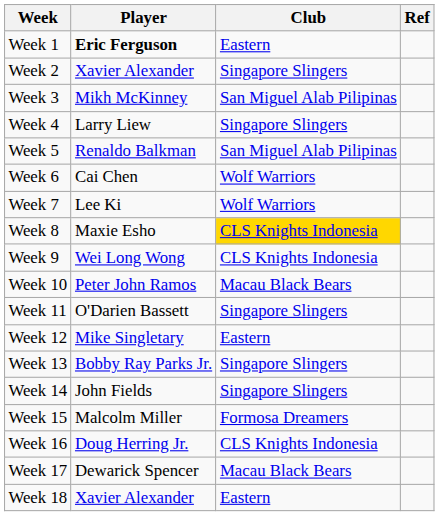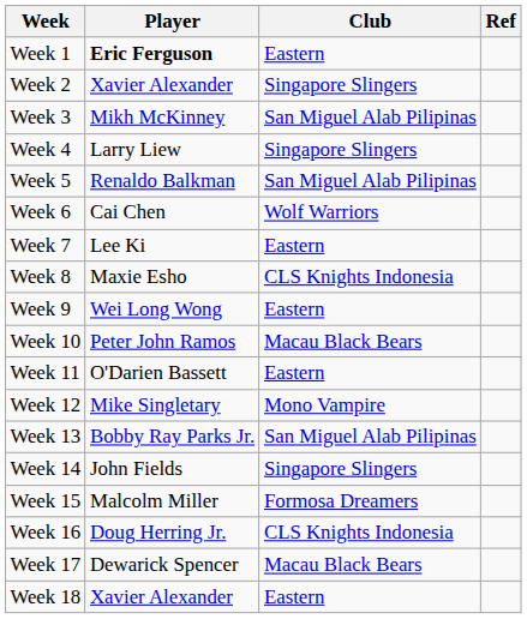Week 7 | Club: Wolf Warriors -> Eastern
Week 8 | Club: gold background -> no background
Week 9 | Club: CLS Knights Indonesia -> Eastern
Week 11 | Club: Singapore Slingers -> Eastern
Week 12 | Club: Eastern -> Mono Vampire
Week 13 | Club: Singapore Slingers -> San Miguel Alab Pilipinas
